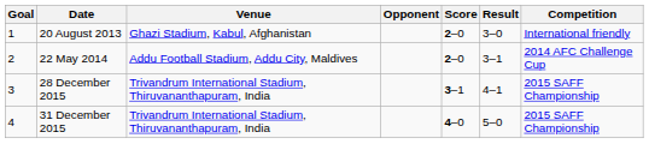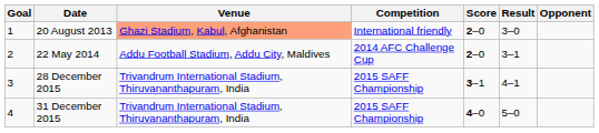columns swapped: Opponent <-> Competition
20 August 2013 | Venue: no background -> lightsalmon background
